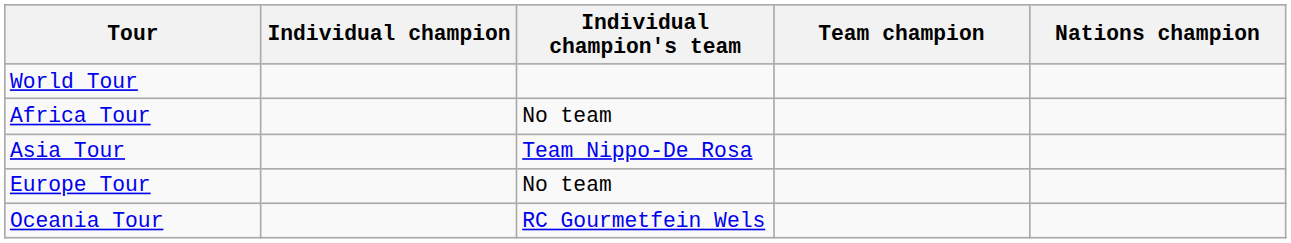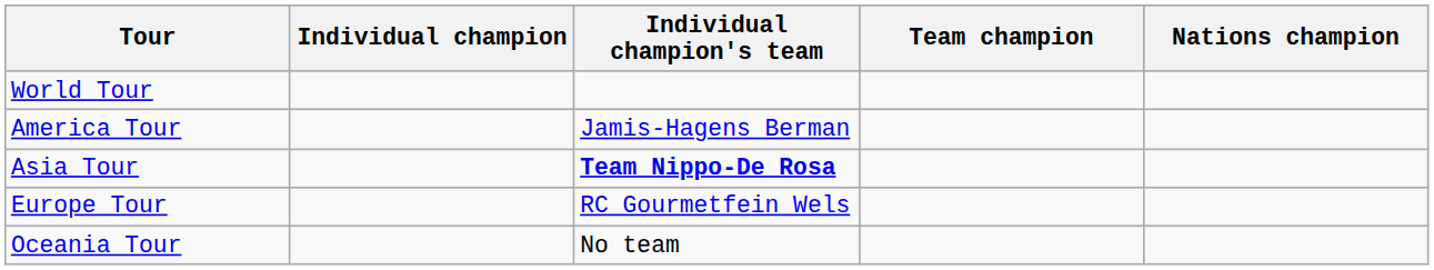- row: Africa Tour | No team
+ row: America Tour | Jamis-Hagens Berman
Asia Tour | Individual champion's team: normal -> bold
Europe Tour | Individual champion's team: No team -> RC Gourmetfein Wels
Oceania Tour | Individual champion's team: RC Gourmetfein Wels -> No team
